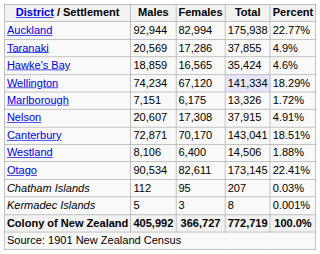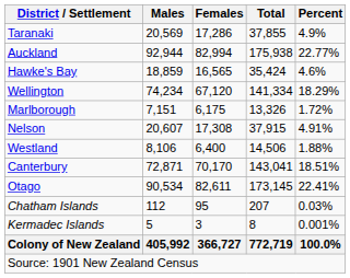rows swapped: Auckland <-> Taranaki
Wellington | Total: lavender background -> no background
rows swapped: Westland <-> Canterbury
